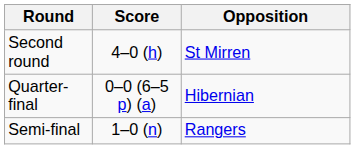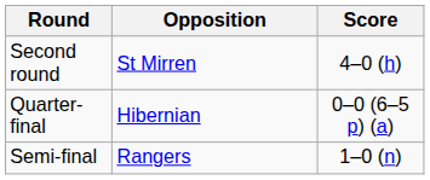columns swapped: Opposition <-> Score
